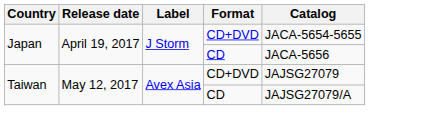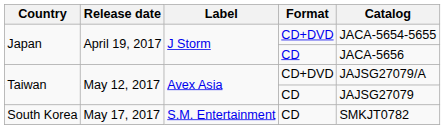Taiwan / CD+DVD | Catalog: JAJSG27079 -> JAJSG27079/A
Taiwan / CD | Catalog: JAJSG27079/A -> JAJSG27079
+ row: South Korea | May 17, 2017 | S.M. Entertainment | CD | SMKJT0782
